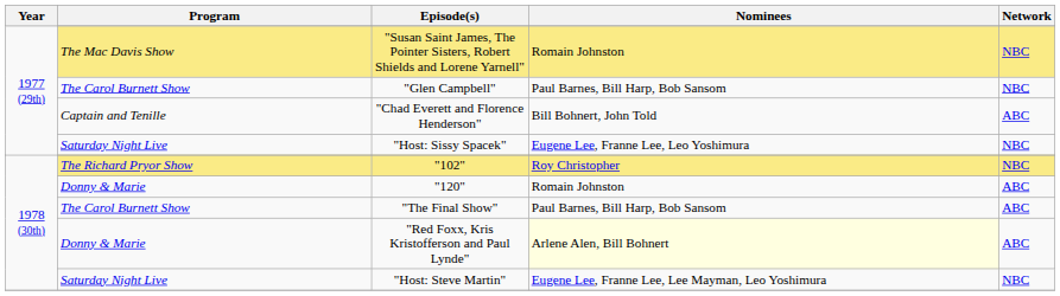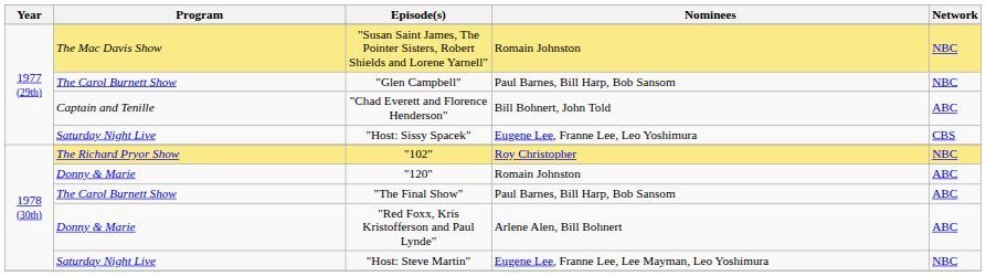"Host: Sissy Spacek" | Network: NBC -> CBS
"Red Foxx, Kris Kristofferson and Paul Lynde" | Nominees: lightyellow background -> no background
